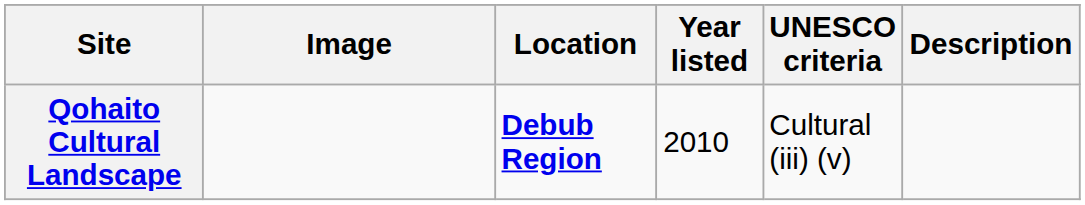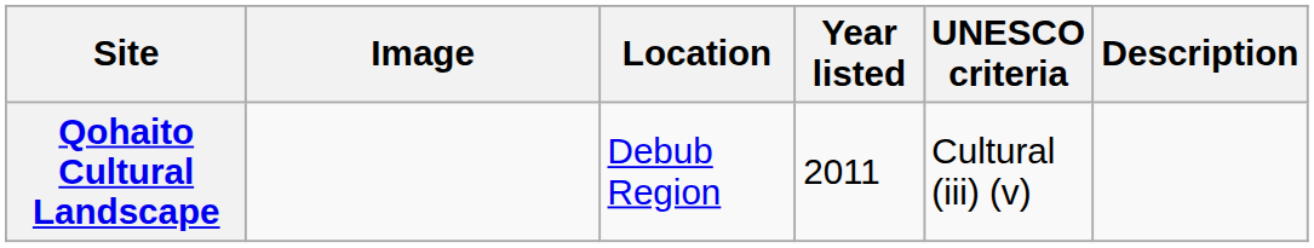Qohaito Cultural Landscape | Location: bold -> normal
Qohaito Cultural Landscape | Year listed: 2010 -> 2011
